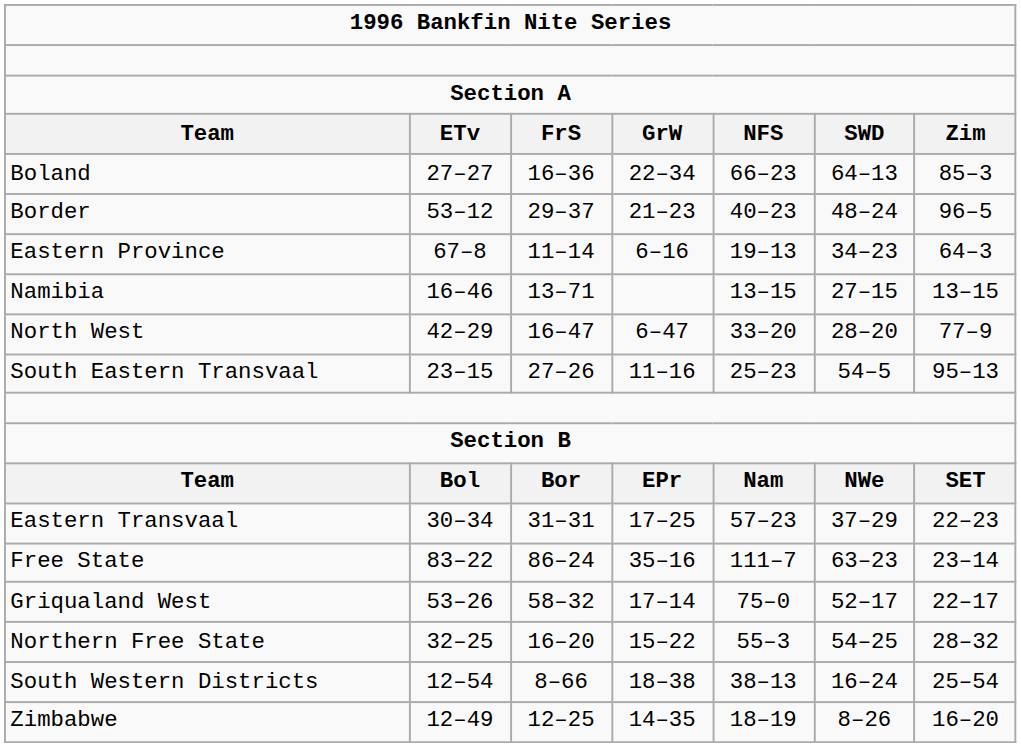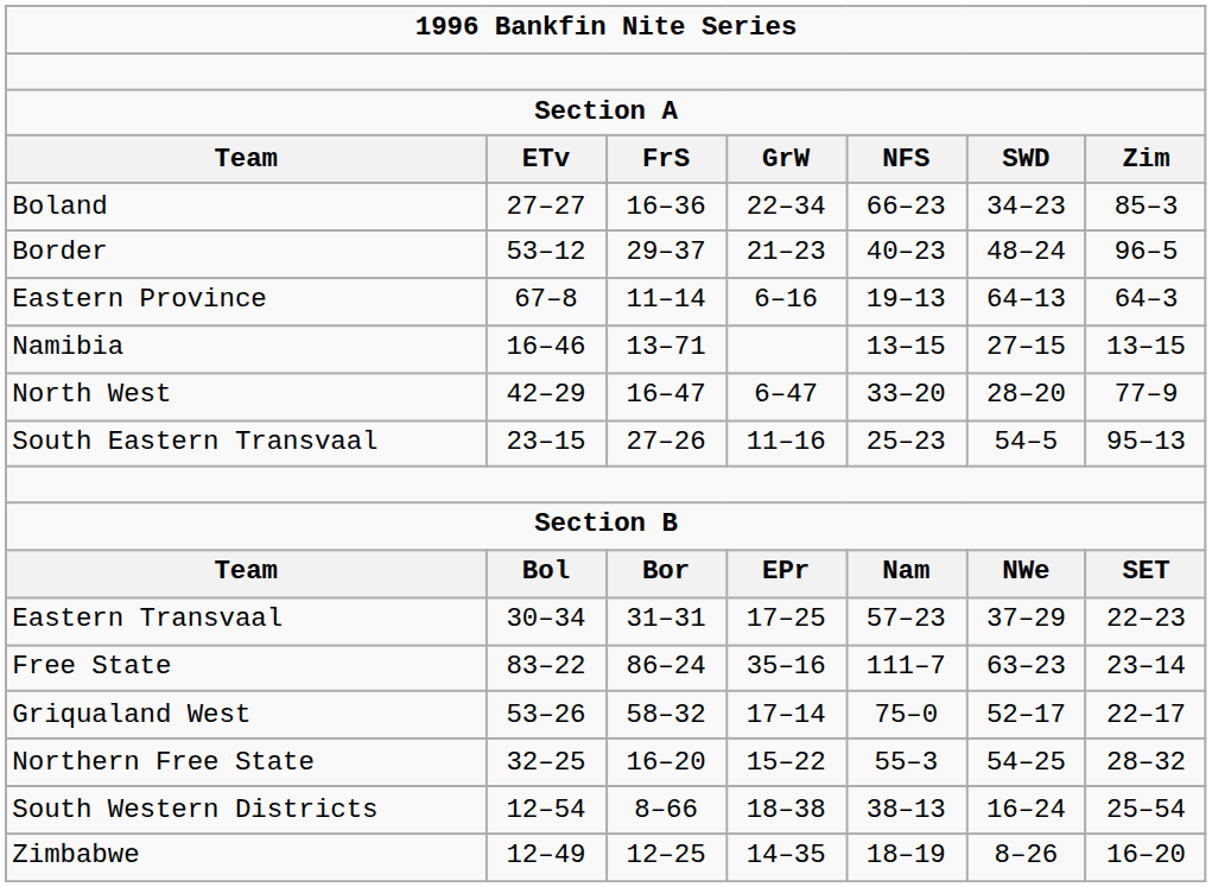Boland | column 6: 64–13 -> 34–23
Eastern Province | column 6: 34–23 -> 64–13
